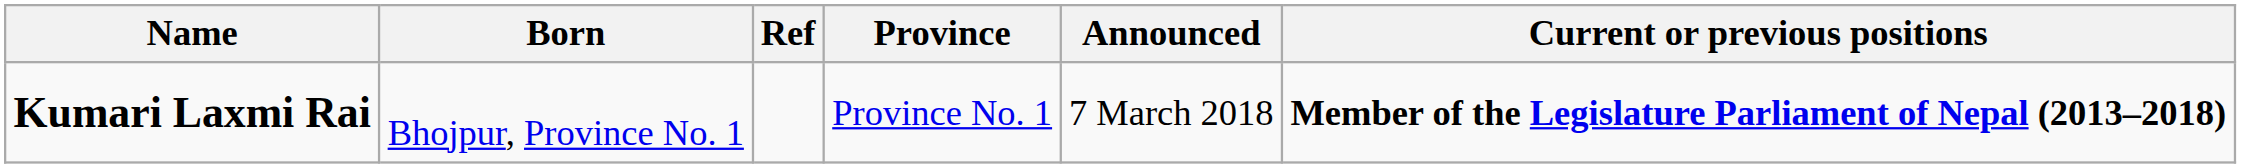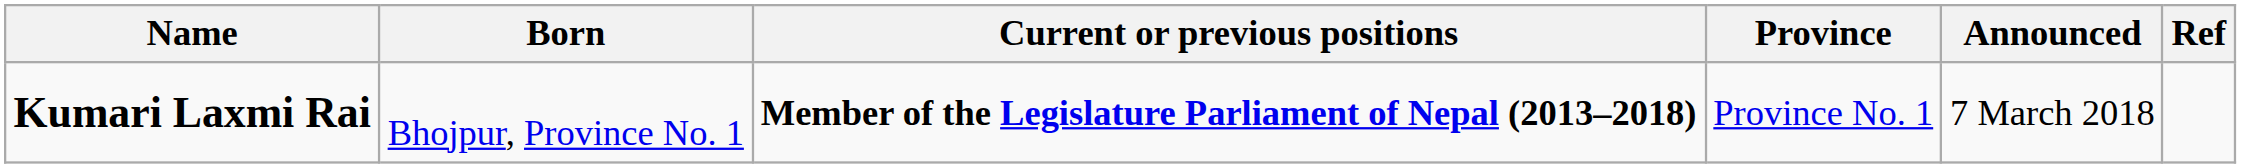columns swapped: Current or previous positions <-> Ref
